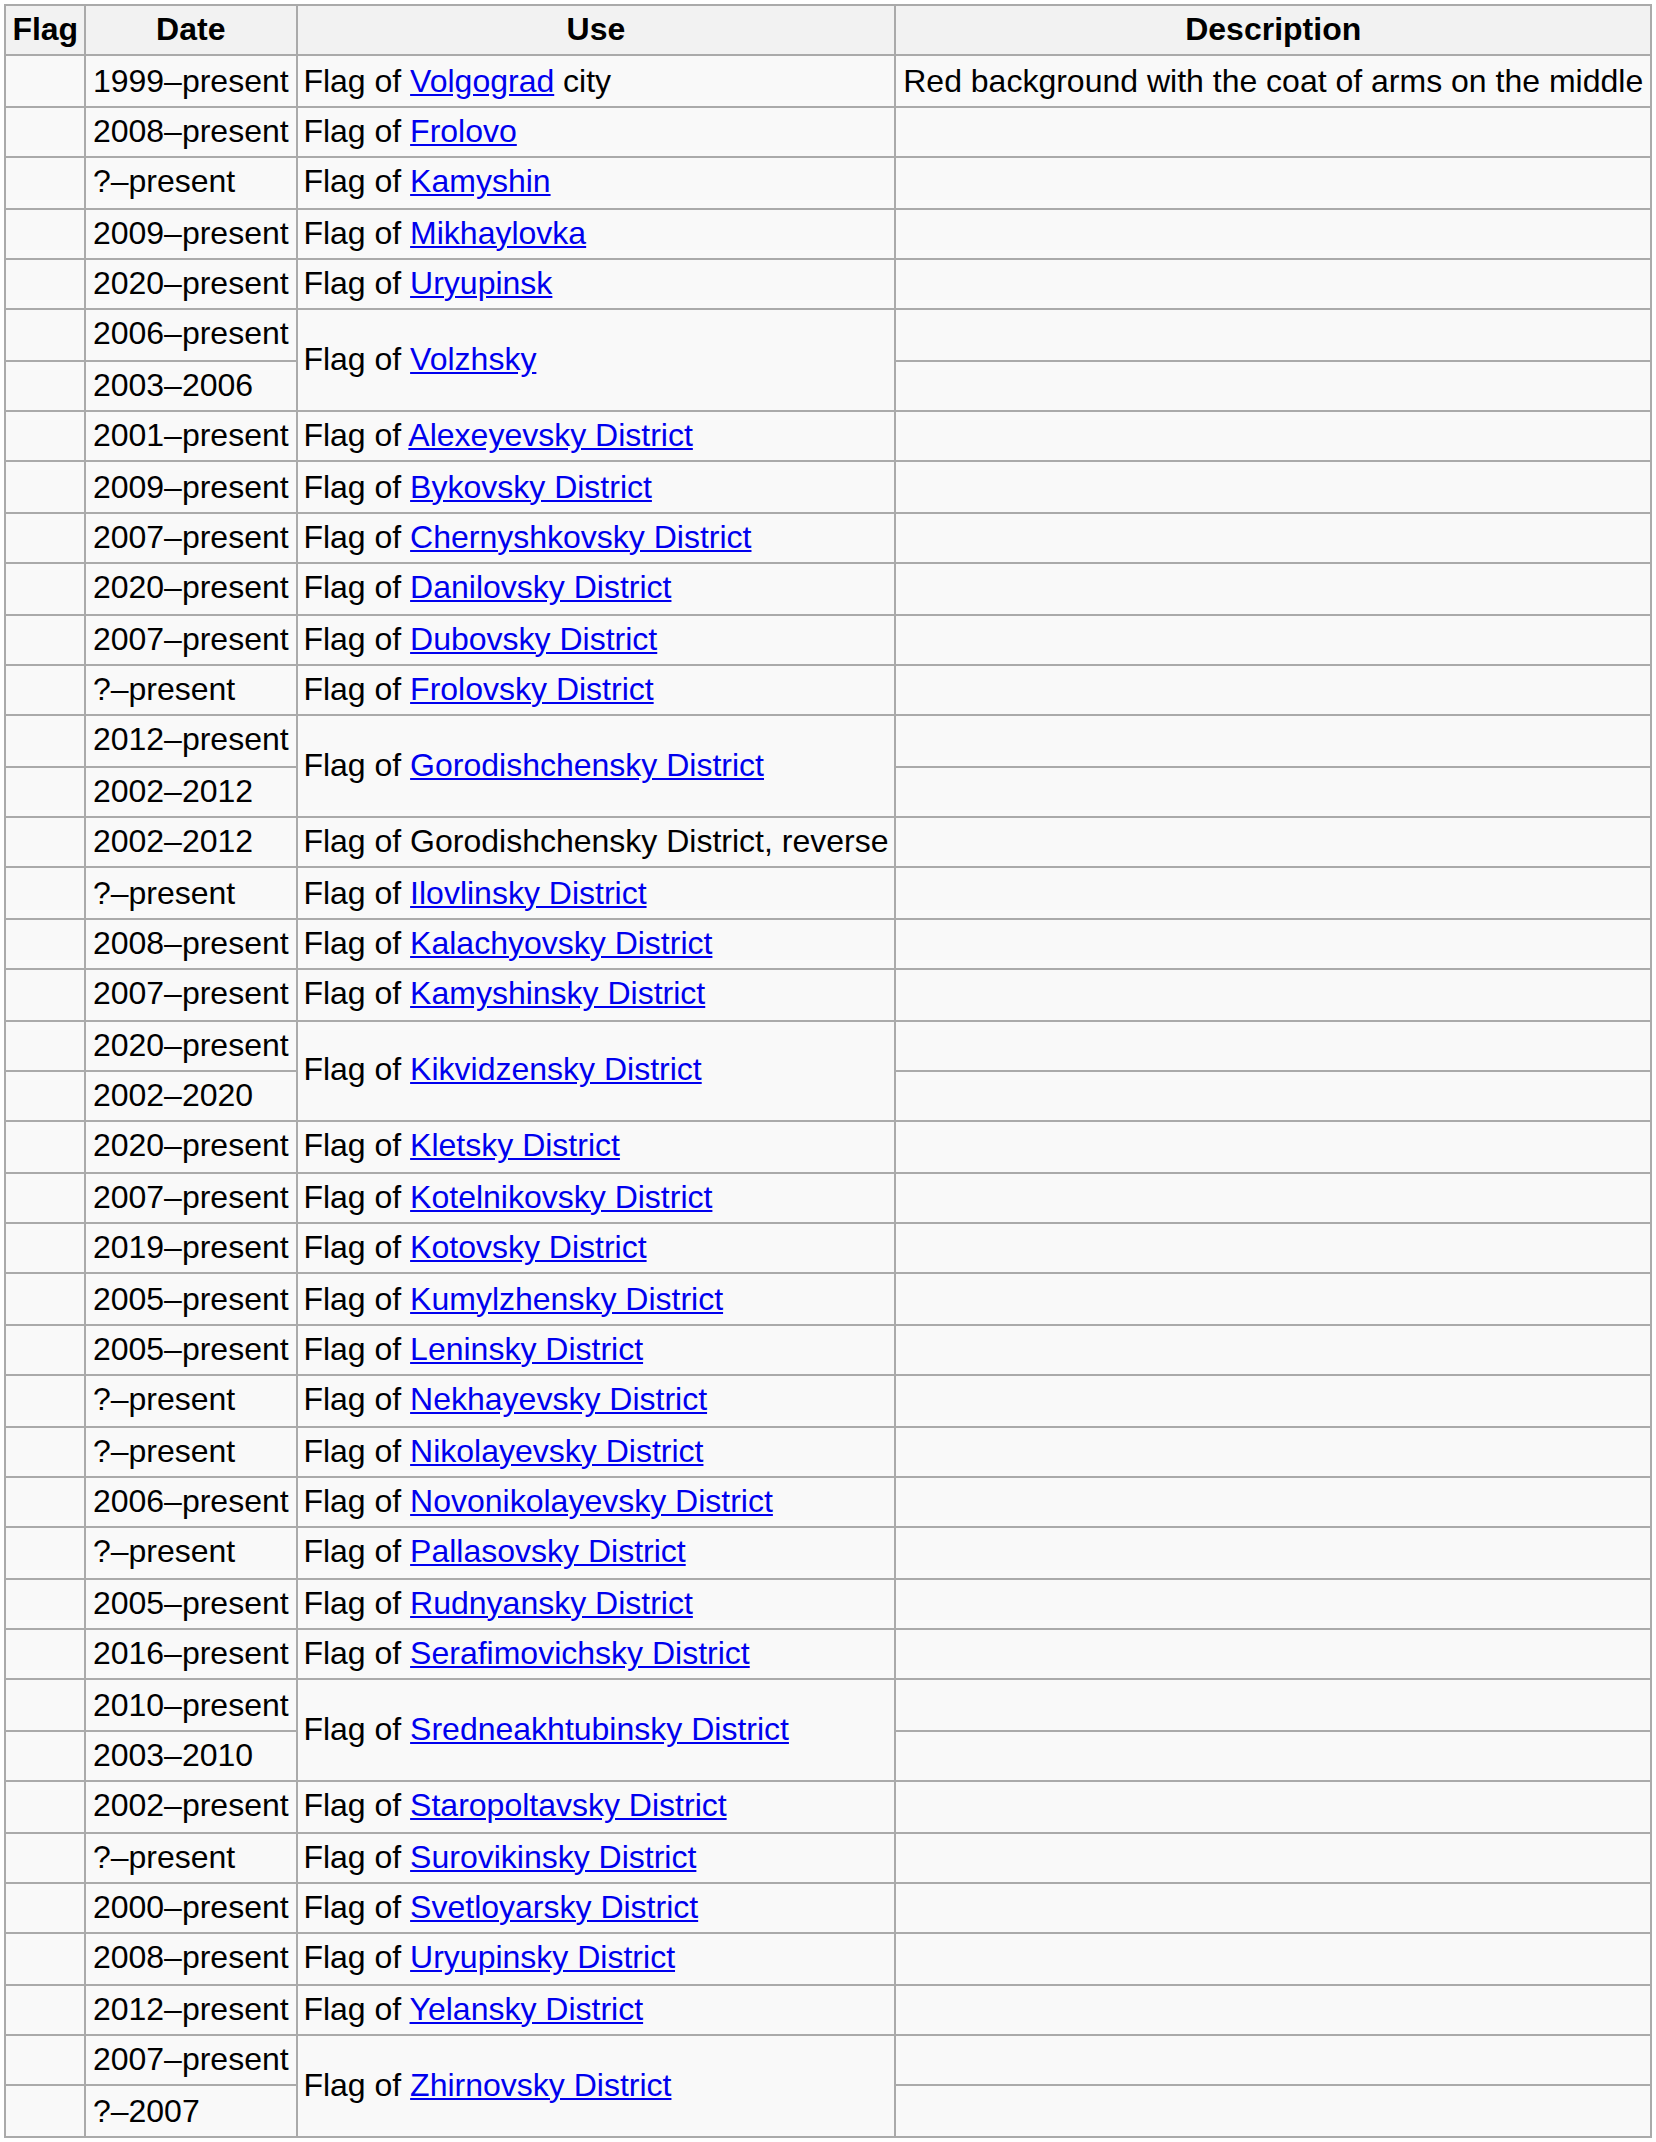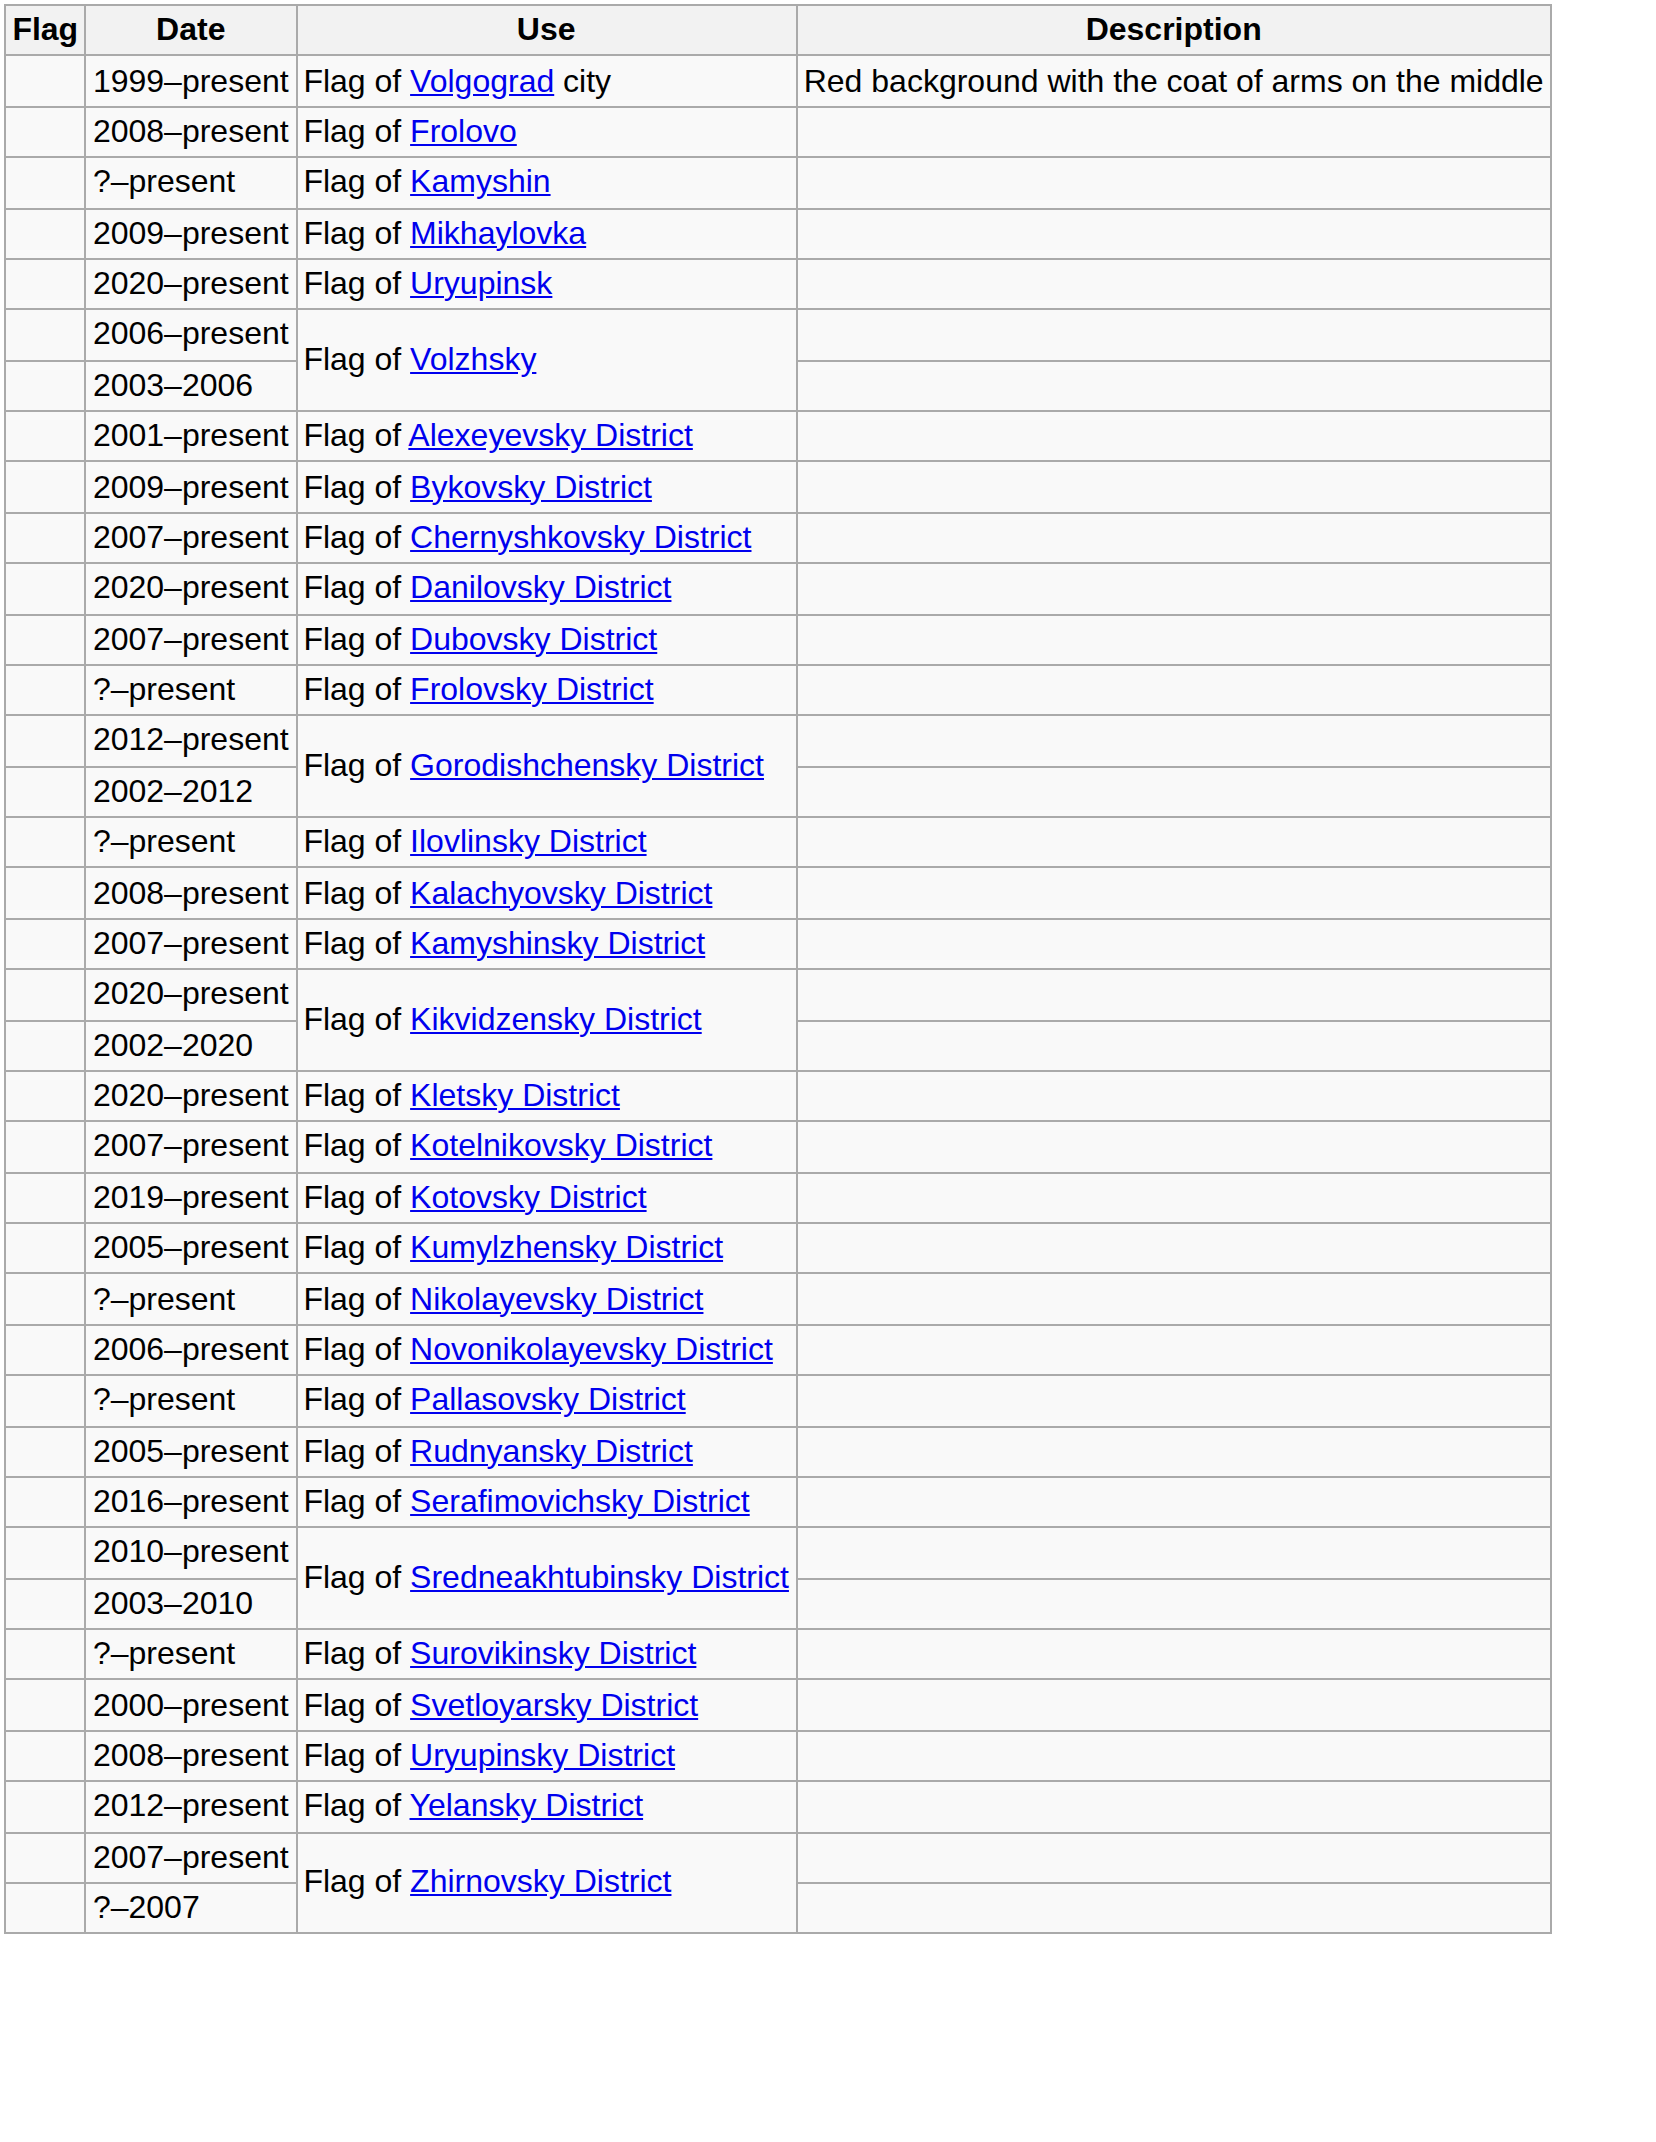- row: 2002–2012 | Flag of Gorodishchensky District, reverse
- row: 2005–present | Flag of Leninsky District
- row: ?–present | Flag of Nekhayevsky District
- row: 2002–present | Flag of Staropoltavsky District
